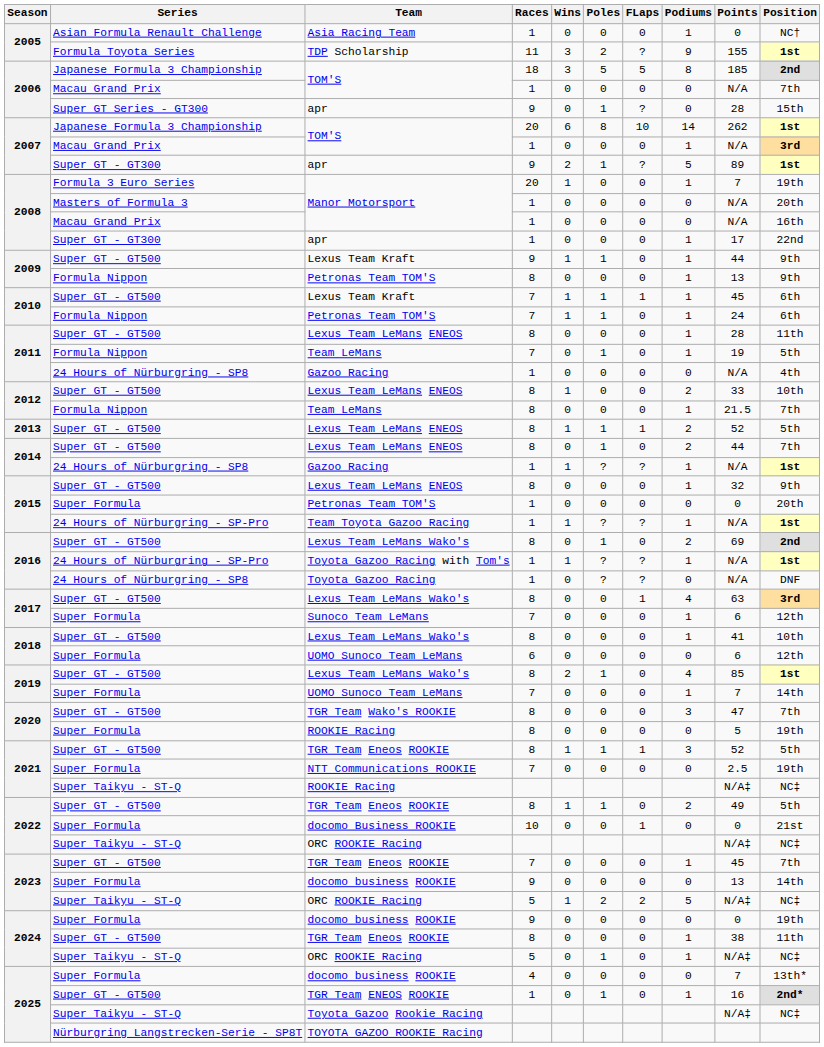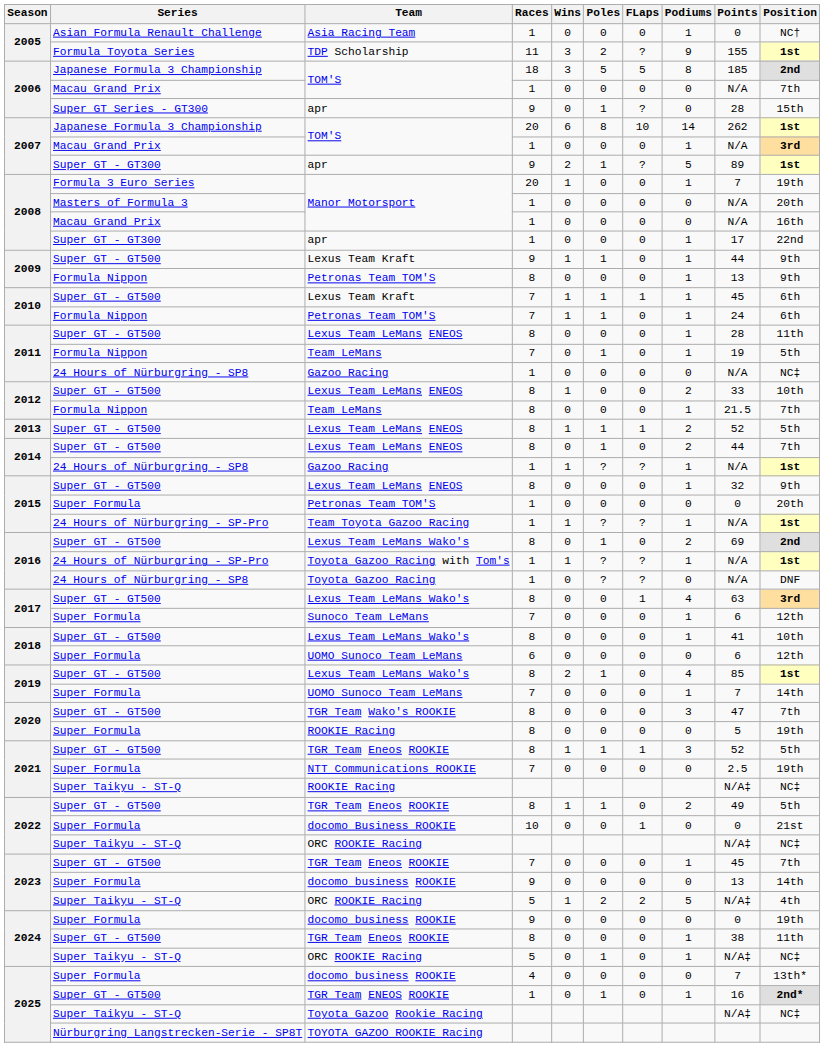2011 / Gazoo Racing | Position: 4th -> NC‡
2023 / ORC ROOKIE Racing | Position: NC‡ -> 4th
